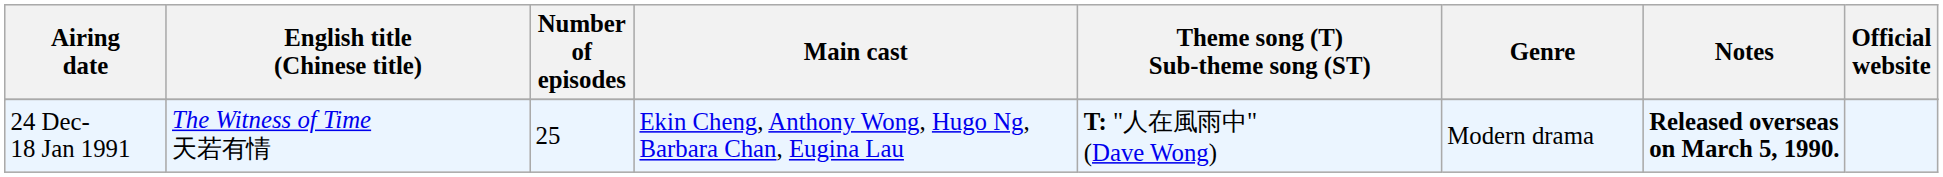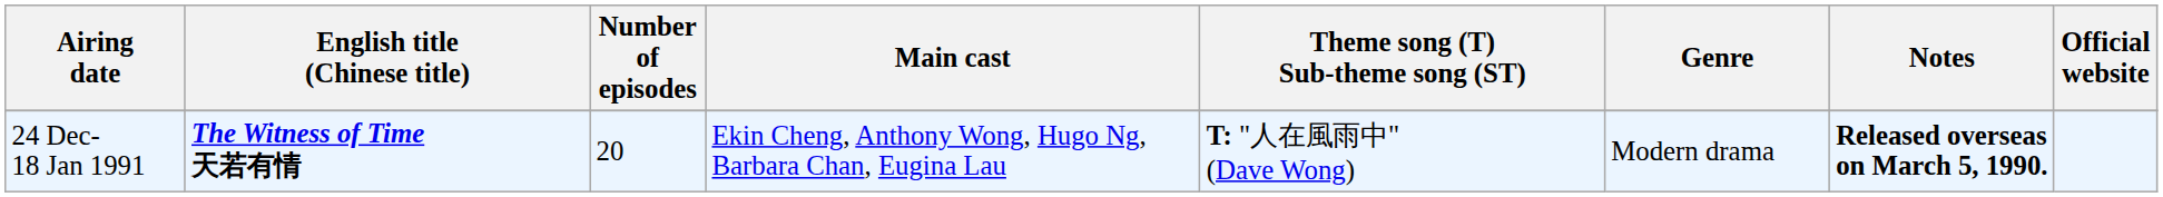24 Dec- 18 Jan 1991 | English title (Chinese title): normal -> bold
24 Dec- 18 Jan 1991 | Number of episodes: 25 -> 20
